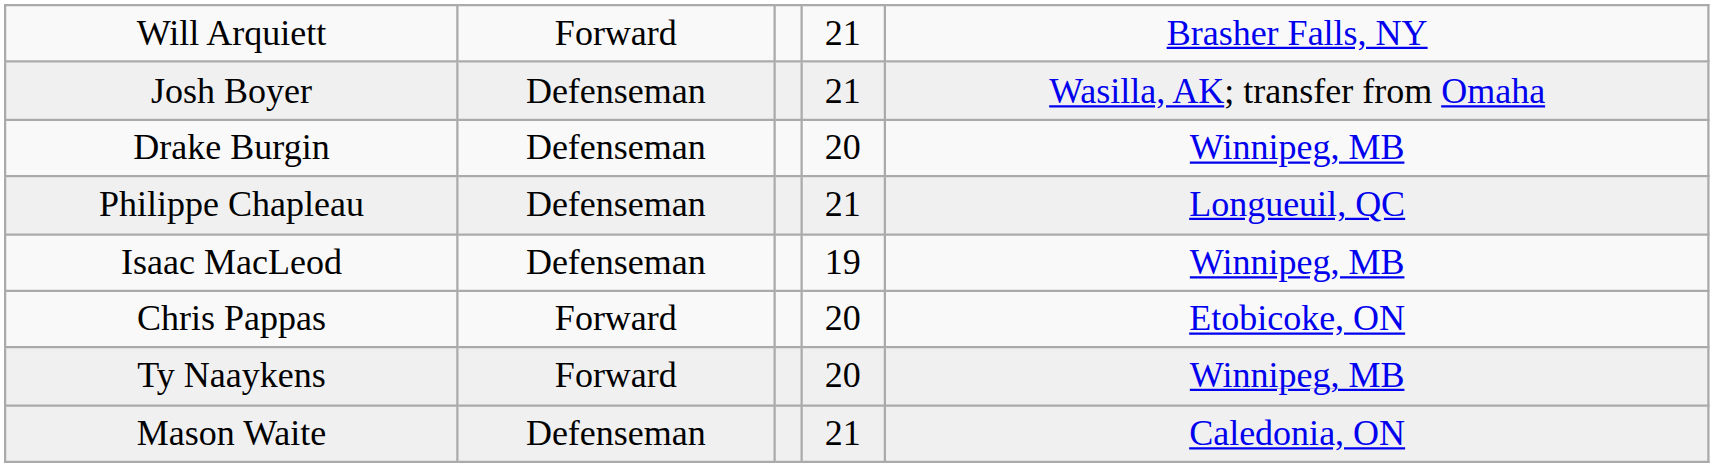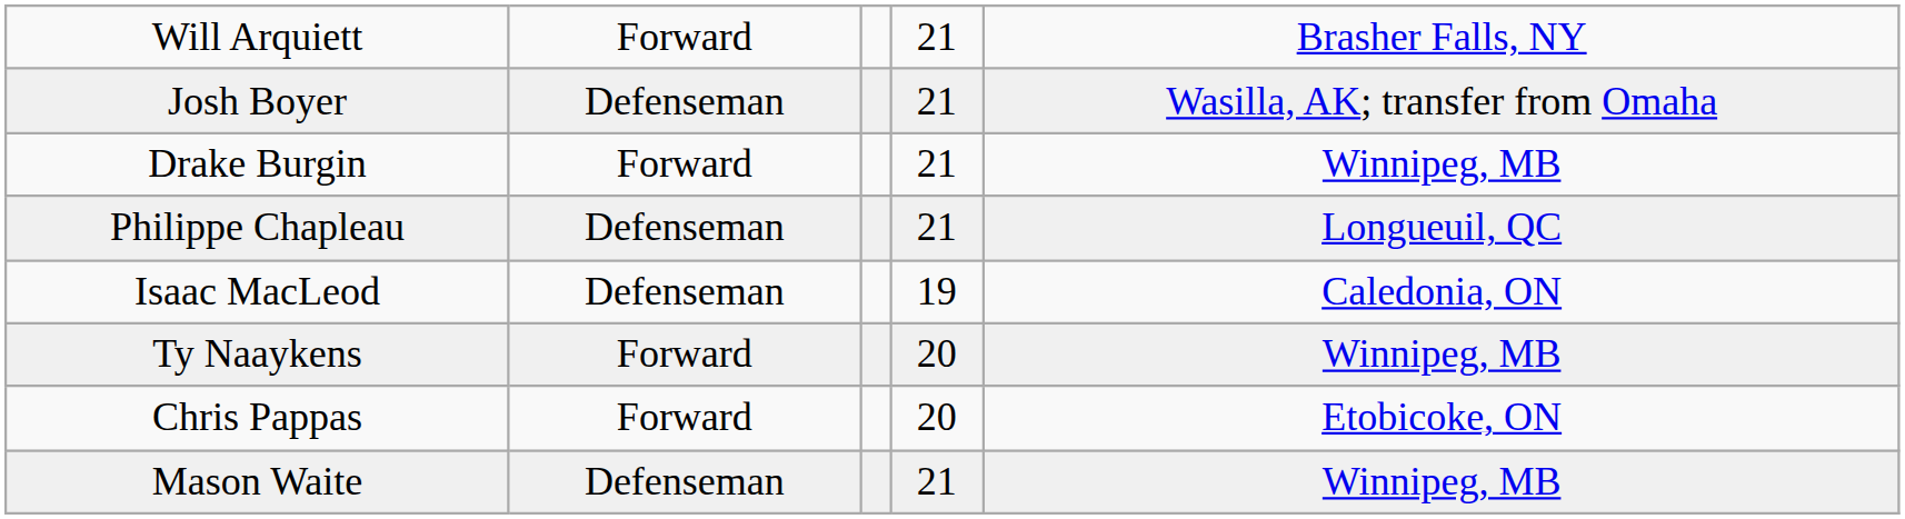Drake Burgin | column 2: Defenseman -> Forward
Drake Burgin | column 4: 20 -> 21
Isaac MacLeod | column 5: Winnipeg, MB -> Caledonia, ON
rows swapped: Ty Naaykens <-> Chris Pappas
Mason Waite | column 5: Caledonia, ON -> Winnipeg, MB
